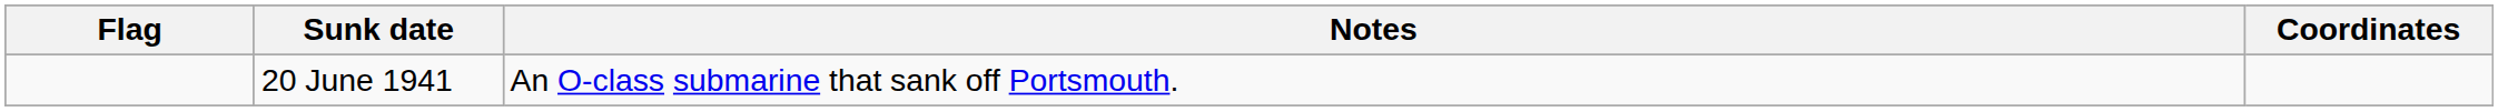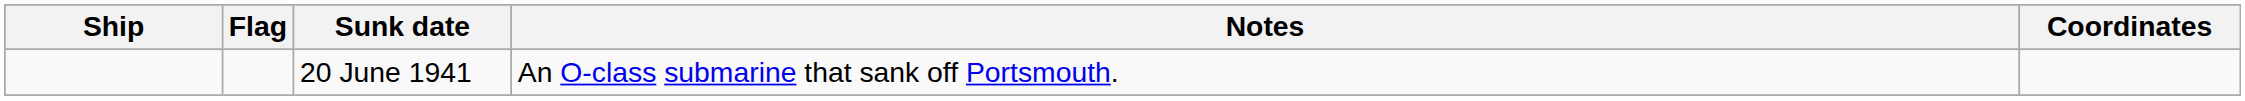+ column: Ship
